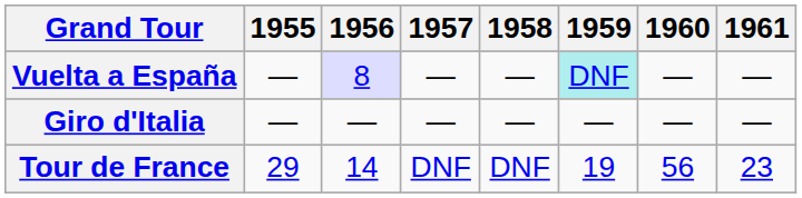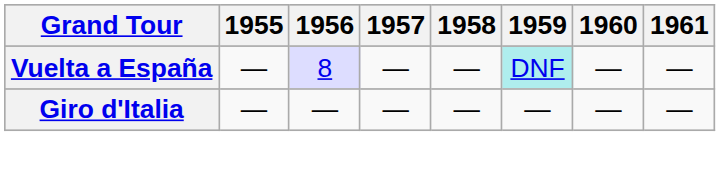- row: Tour de France | 29 | 14 | DNF | DNF | 19 | 56 | 23
